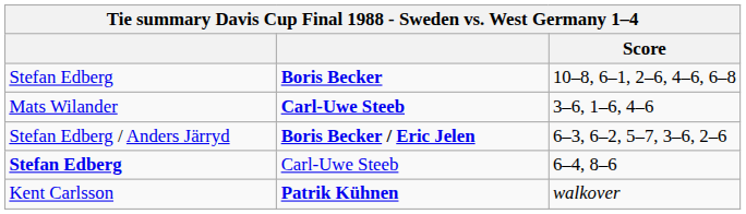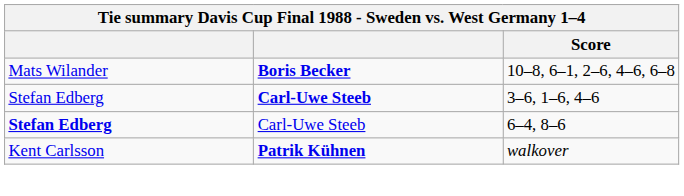10–8, 6–1, 2–6, 4–6, 6–8 | column 1: Stefan Edberg -> Mats Wilander
3–6, 1–6, 4–6 | column 1: Mats Wilander -> Stefan Edberg
- row: Stefan Edberg / Anders Järryd | Boris Becker / Eric Jelen | 6–3, 6–2, 5–7, 3–6, 2–6
